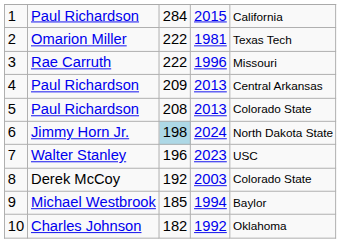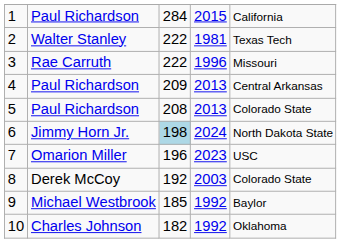2 | column 2: Omarion Miller -> Walter Stanley
7 | column 2: Walter Stanley -> Omarion Miller
9 | column 4: 1994 -> 1992
